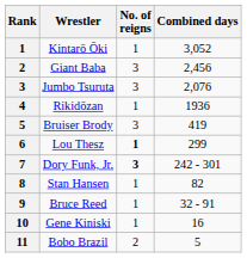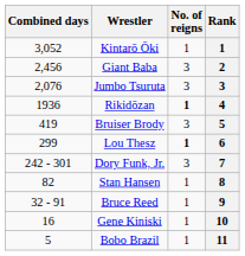columns swapped: Rank <-> Combined days
Rikidōzan | No. of reigns: normal -> bold
Dory Funk, Jr. | No. of reigns: bold -> normal
Bobo Brazil | No. of reigns: 2 -> 1
